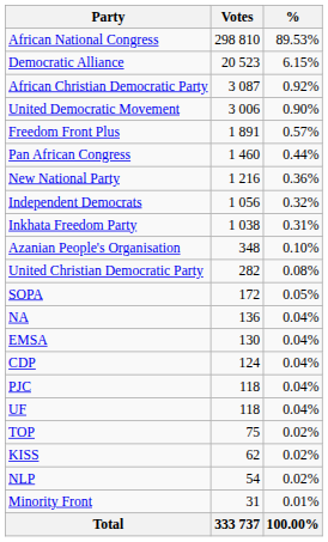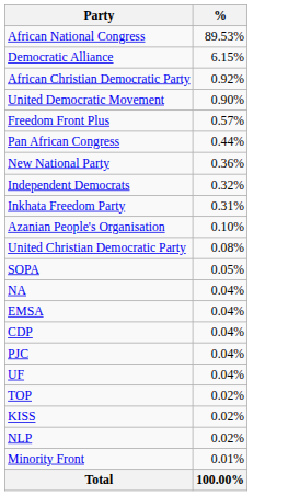- column: Votes | 298 810 | 20 523 | 3 087 | 3 006 | 1 891 | 1 460 | 1 216 | 1 056 | 1 038 | 348 | 282 | 172 | 136 | 130 | 124 | 118 | 118 | 75 | 62 | 54 | 31 | 333 737
